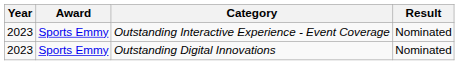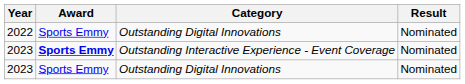+ row: 2022 | Sports Emmy | Outstanding Digital Innovations | Nominated
2023 / Outstanding Interactive Experience - Event Coverage | Award: normal -> bold
